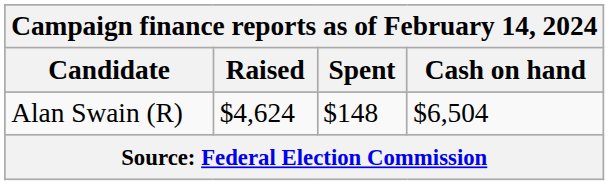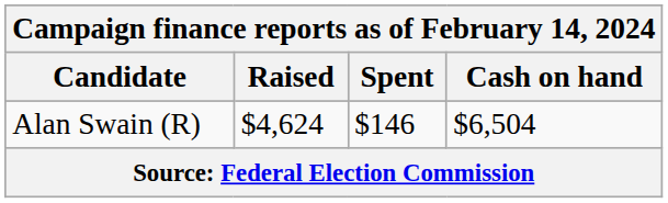Alan Swain (R) | Spent: $148 -> $146
